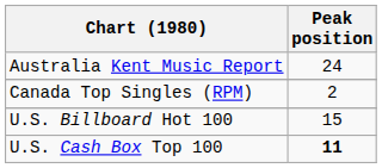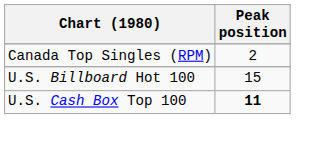- row: Australia Kent Music Report | 24
